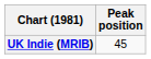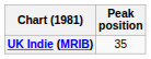UK Indie (MRIB) | Peak position: 45 -> 35
